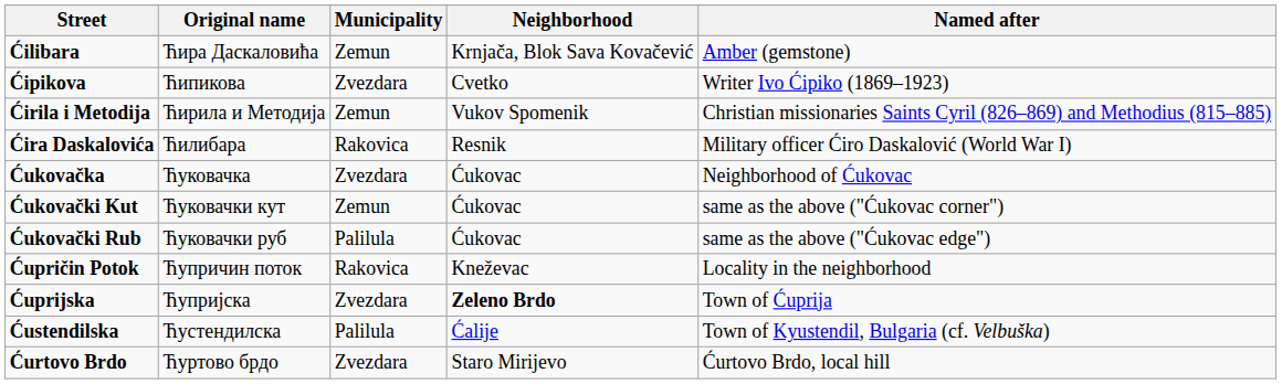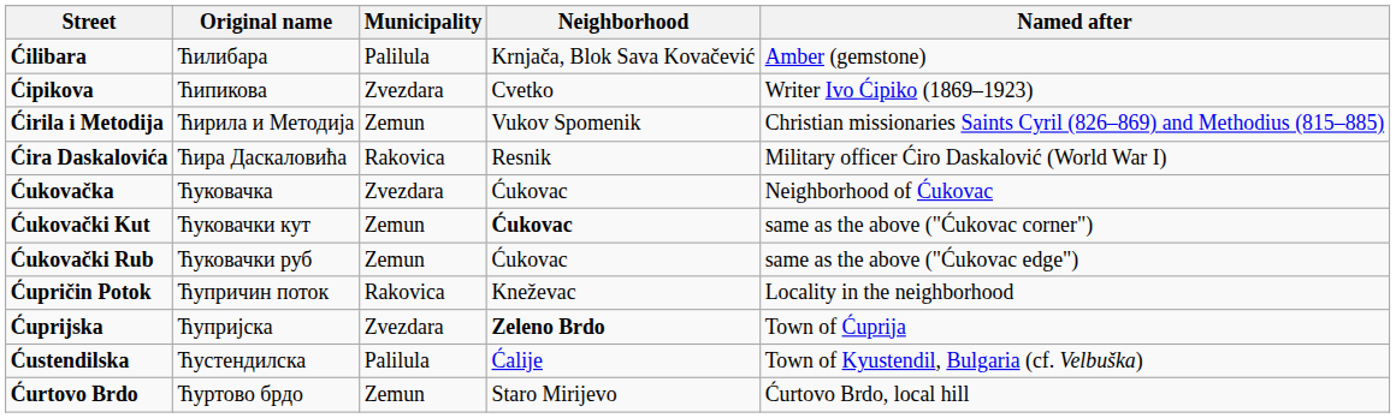Ćilibara | Original name: Ћира Даскаловића -> Ћилибара
Ćilibara | Municipality: Zemun -> Palilula
Ćira Daskalovića | Original name: Ћилибара -> Ћира Даскаловића
Ćukovački Kut | Neighborhood: normal -> bold
Ćukovački Rub | Municipality: Palilula -> Zemun
Ćurtovo Brdo | Municipality: Zvezdara -> Zemun
